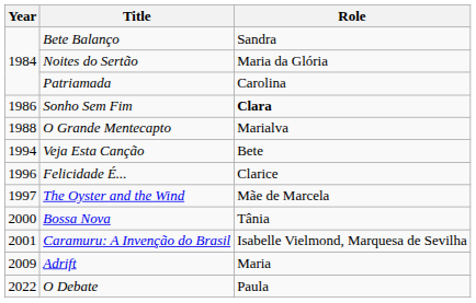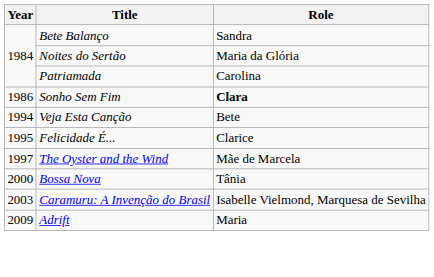- row: 1988 | O Grande Mentecapto | Marialva
Felicidade É... | Year: 1996 -> 1995
Caramuru: A Invenção do Brasil | Year: 2001 -> 2003
- row: 2022 | O Debate | Paula
